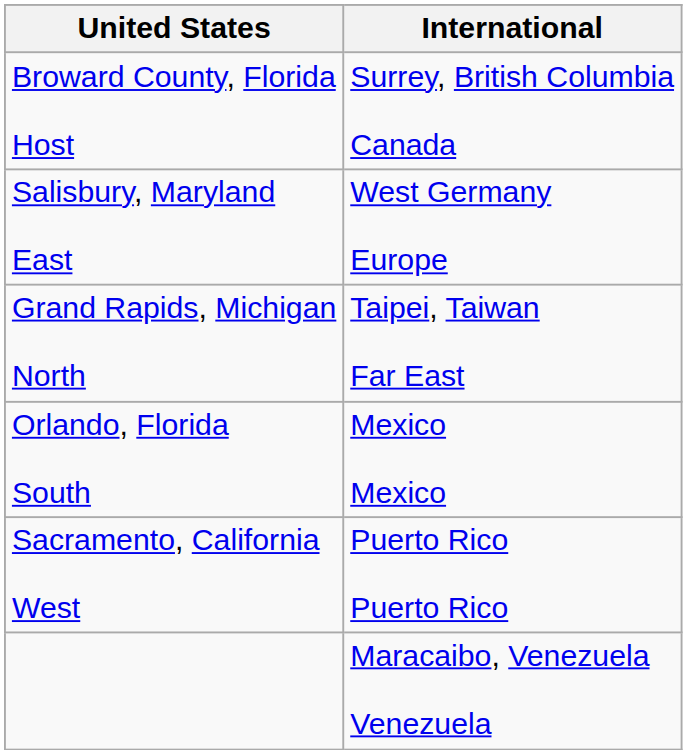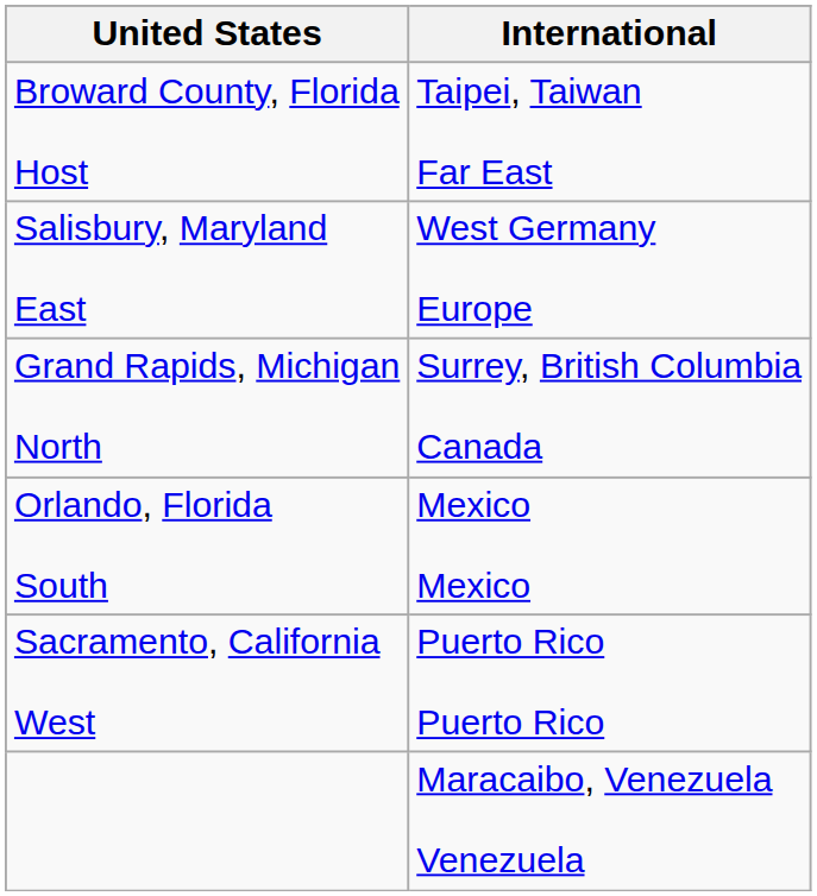Broward County, Florida Host | International: Surrey, British Columbia Canada -> Taipei, Taiwan Far East
Grand Rapids, Michigan North | International: Taipei, Taiwan Far East -> Surrey, British Columbia Canada
